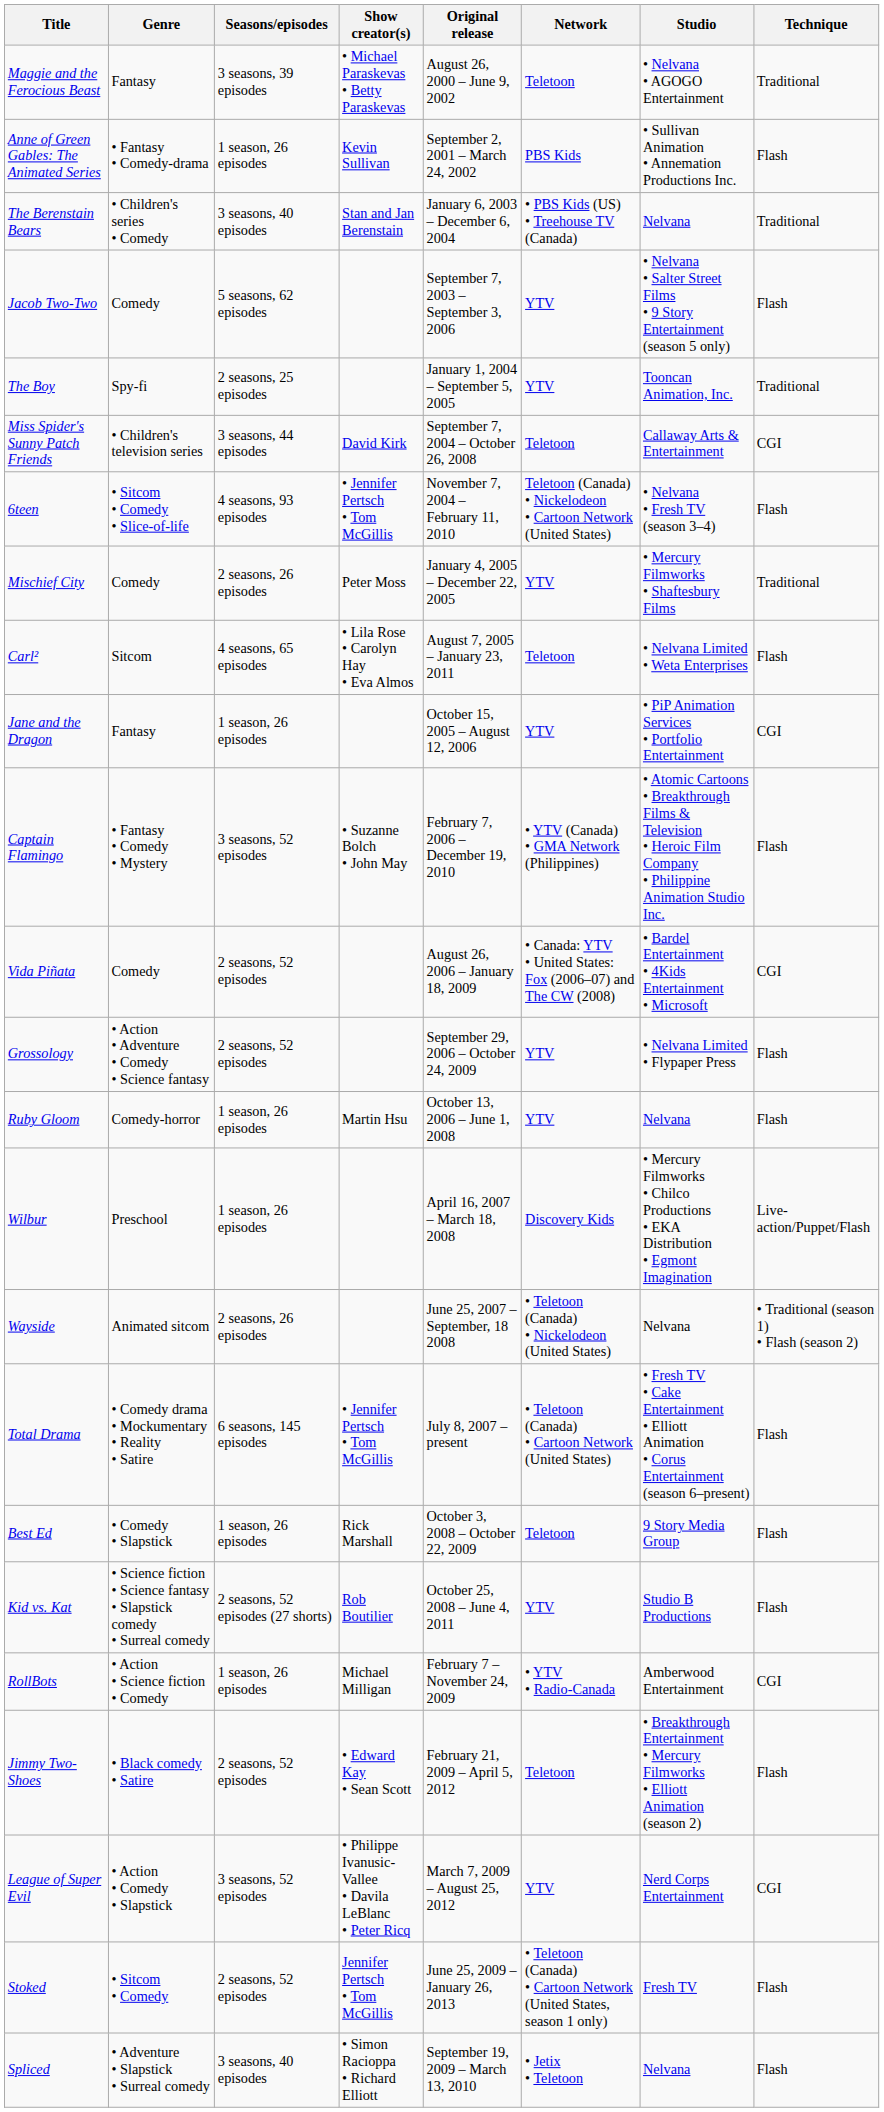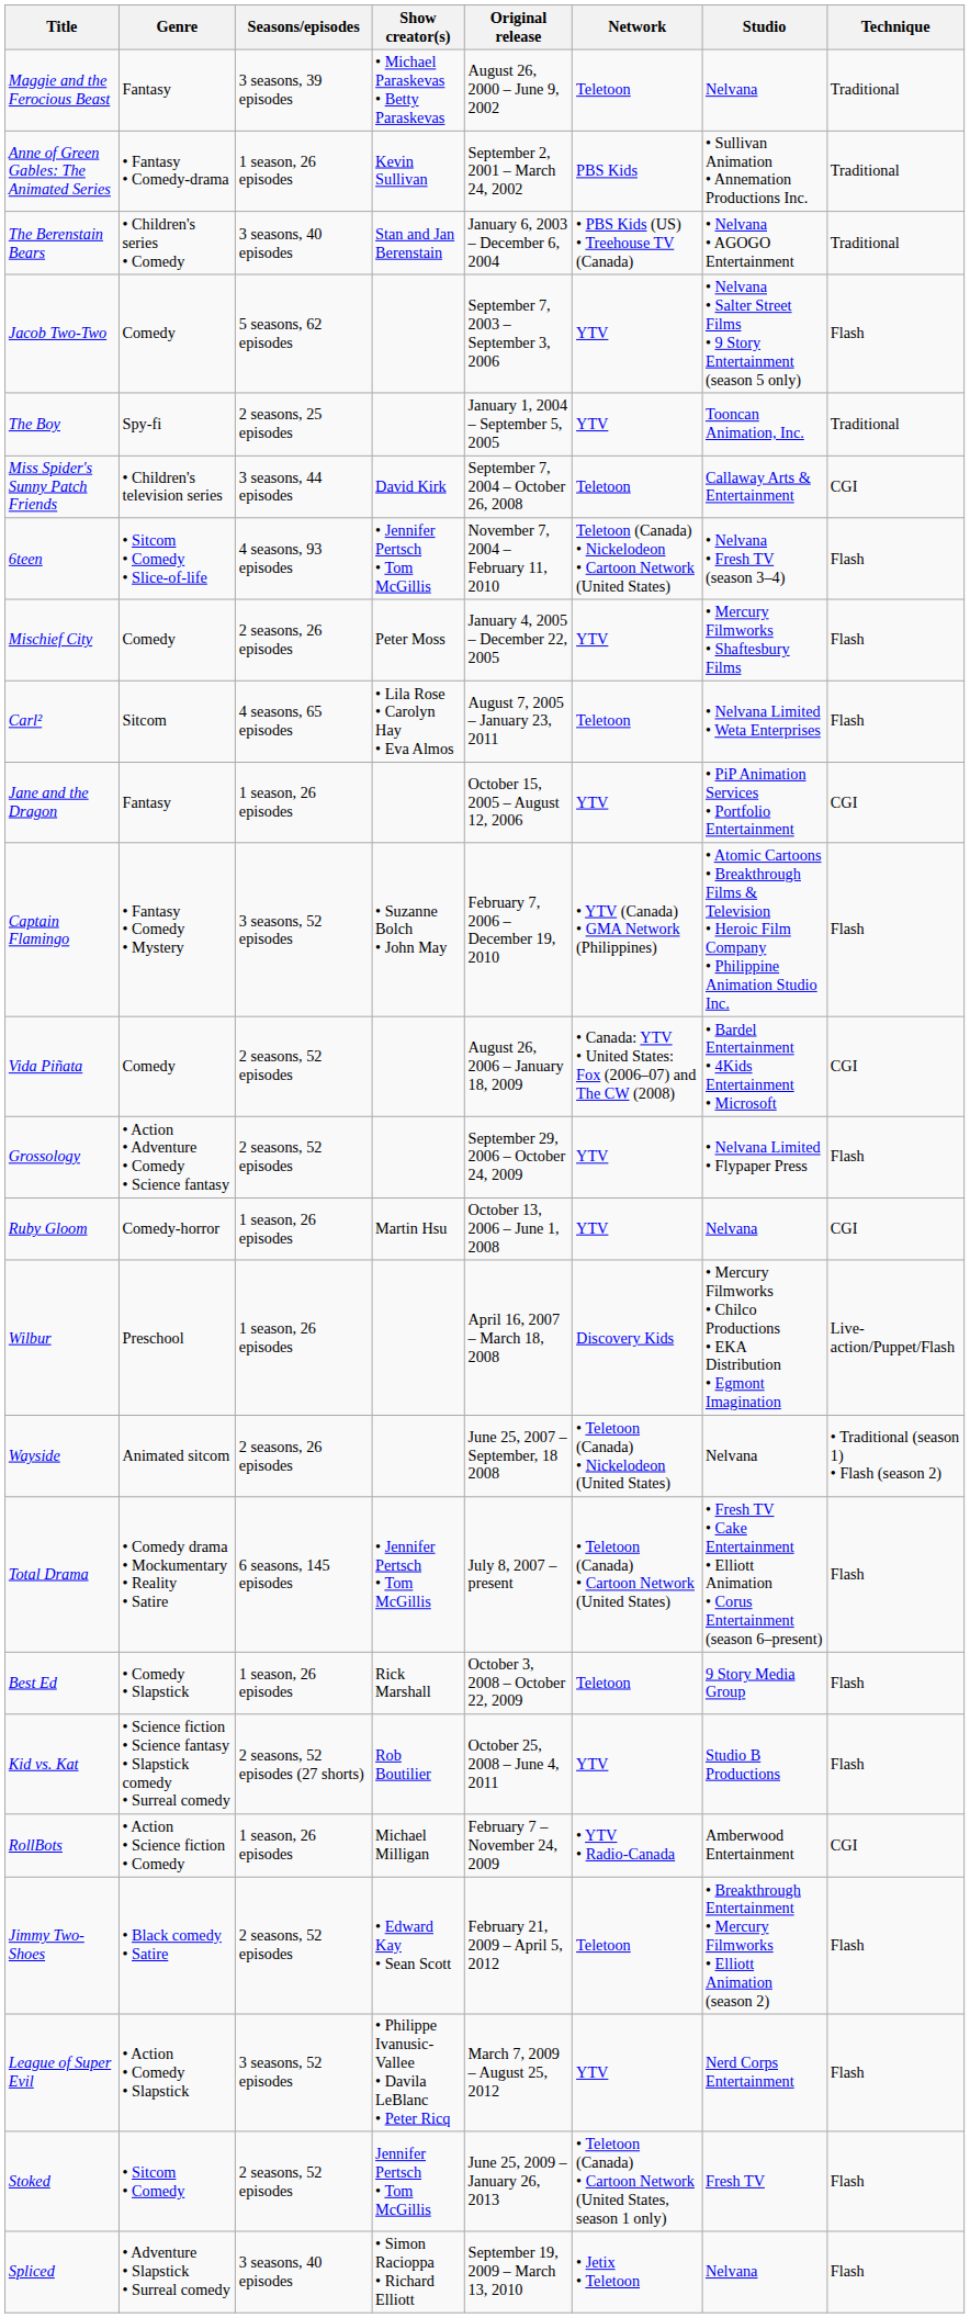Maggie and the Ferocious Beast | Studio: • Nelvana • AGOGO Entertainment -> Nelvana
Anne of Green Gables: The Animated Series | Technique: Flash -> Traditional
The Berenstain Bears | Studio: Nelvana -> • Nelvana • AGOGO Entertainment
Mischief City | Technique: Traditional -> Flash
Ruby Gloom | Technique: Flash -> CGI
League of Super Evil | Technique: CGI -> Flash
